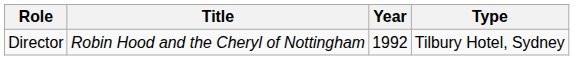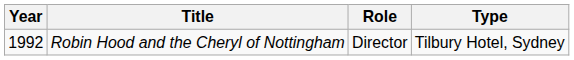columns swapped: Year <-> Role
